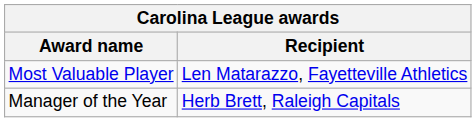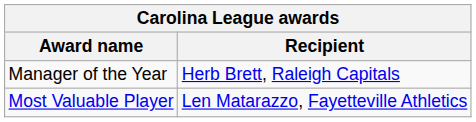rows swapped: Most Valuable Player <-> Manager of the Year
